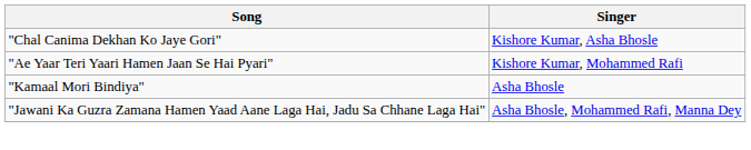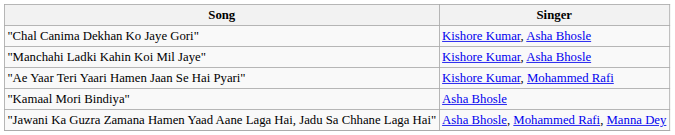+ row: "Manchahi Ladki Kahin Koi Mil Jaye" | Kishore Kumar, Asha Bhosle
